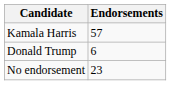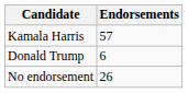No endorsement | Endorsements: 23 -> 26
